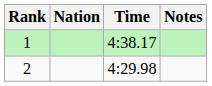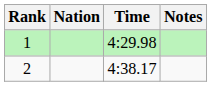1 | Time: 4:38.17 -> 4:29.98
2 | Time: 4:29.98 -> 4:38.17
